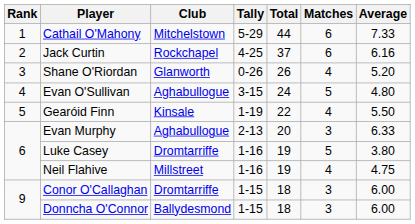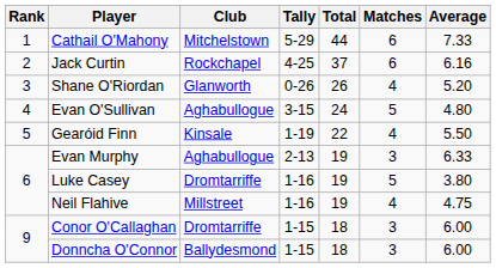Evan Murphy | Total: 20 -> 19
